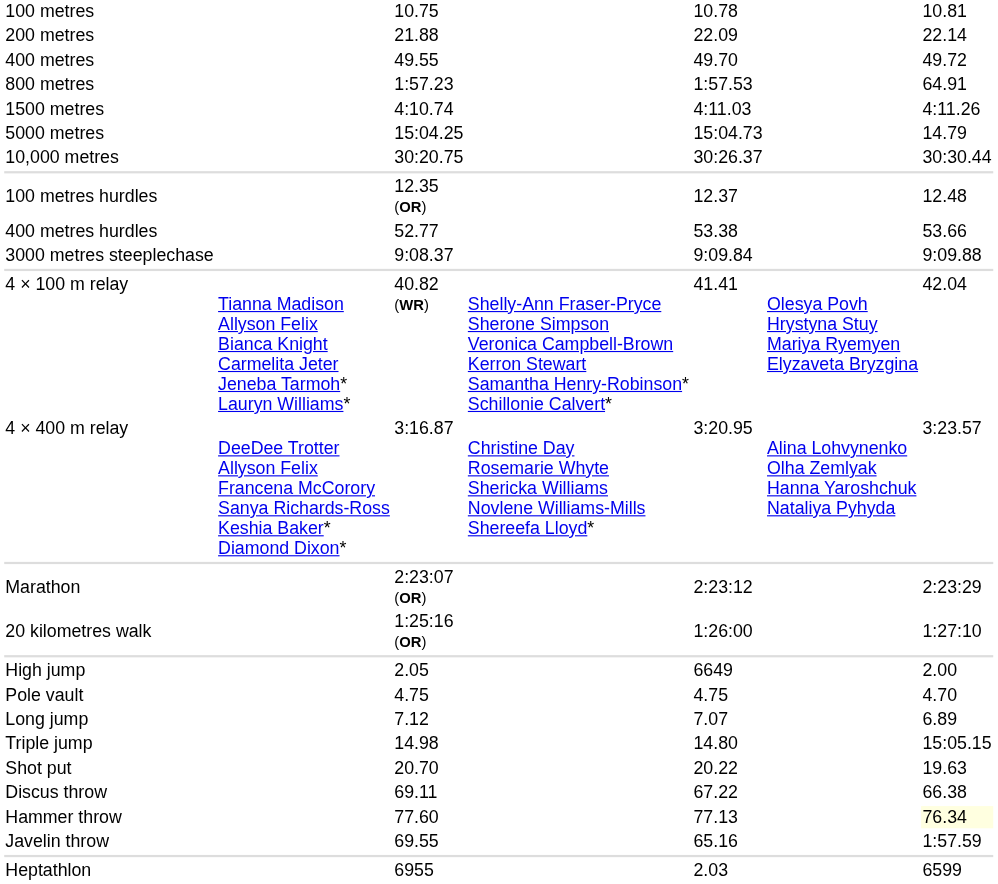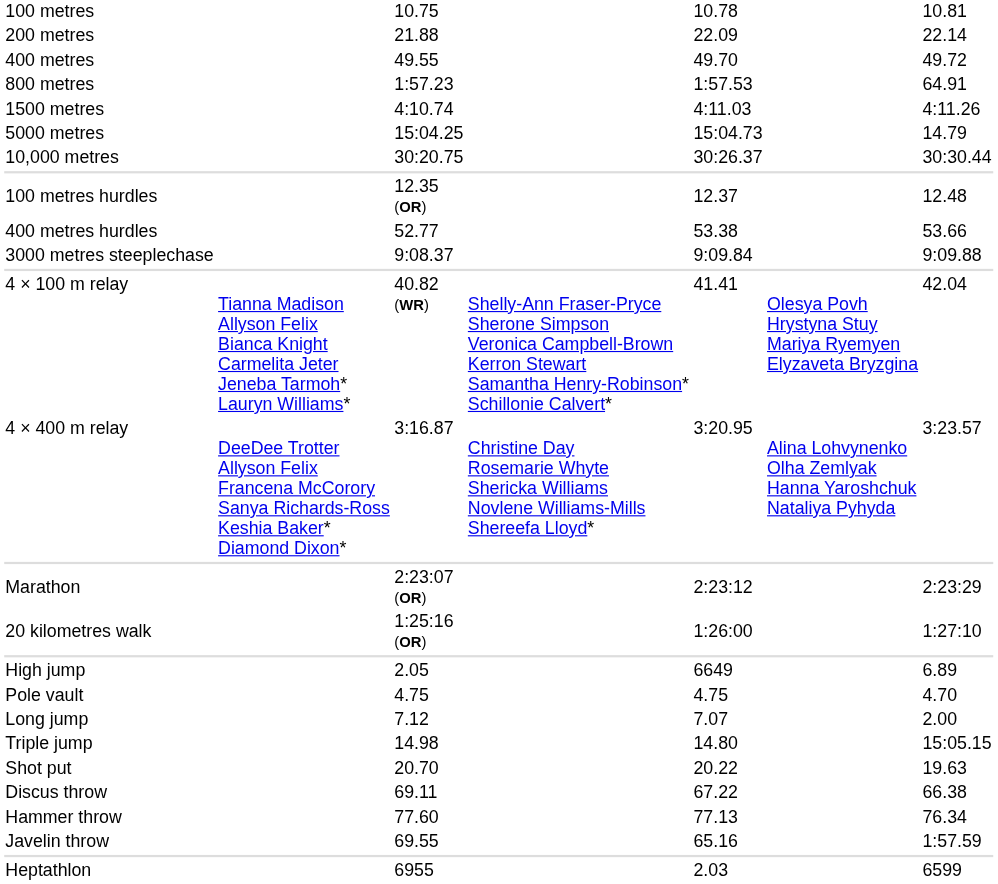High jump | column 7: 2.00 -> 6.89
Long jump | column 7: 6.89 -> 2.00
Hammer throw | column 7: lightyellow background -> no background
